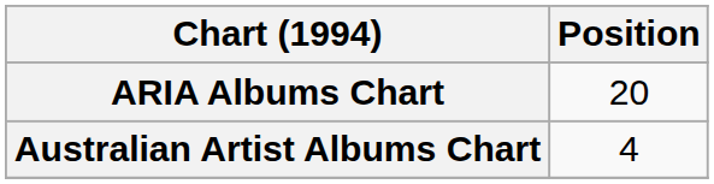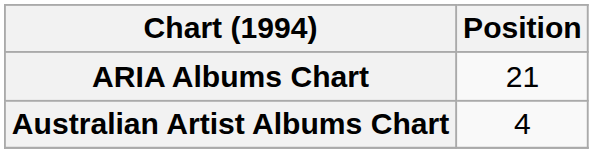ARIA Albums Chart | Position: 20 -> 21
